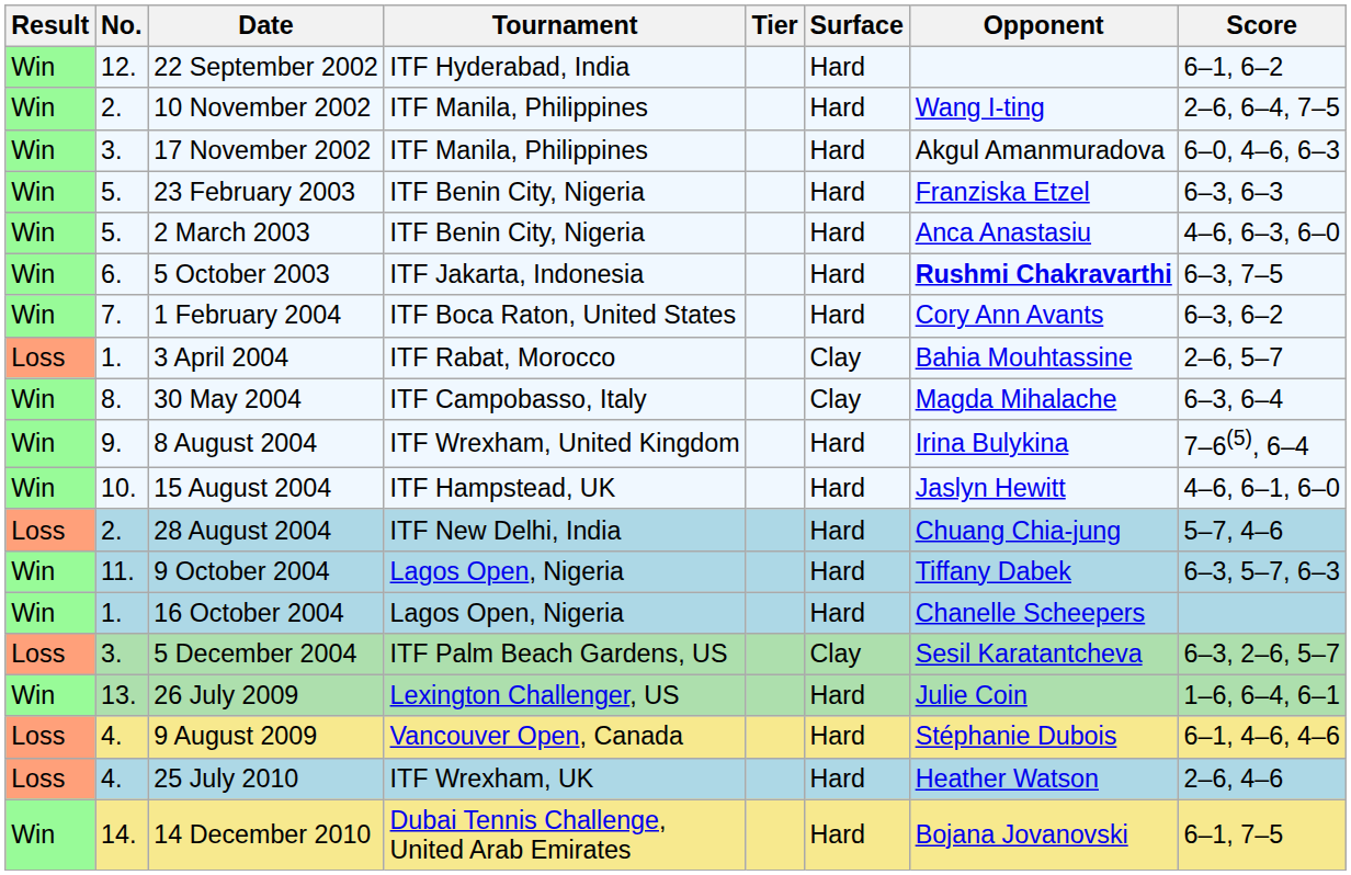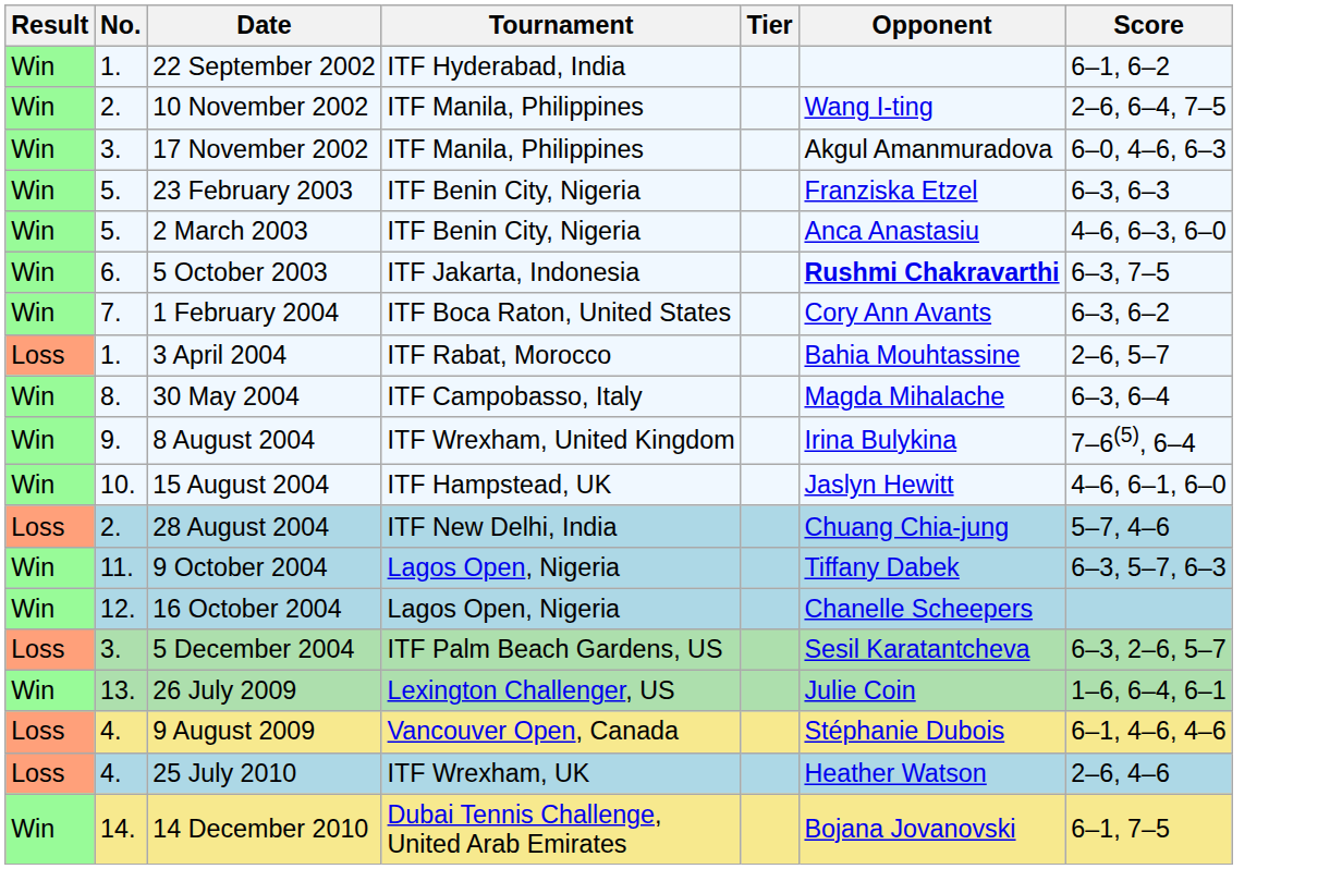- column: Surface | Hard | Hard | Hard | Hard | Hard | Hard | Hard | Clay | Clay | Hard | Hard | Hard | Hard | Hard | Clay | Hard | Hard | Hard | Hard
22 September 2002 | No.: 12. -> 1.
16 October 2004 | No.: 1. -> 12.
